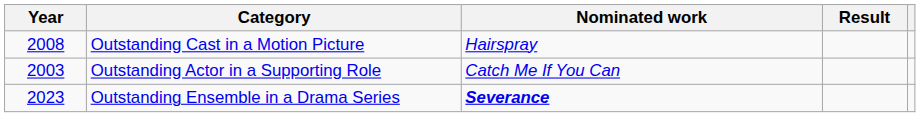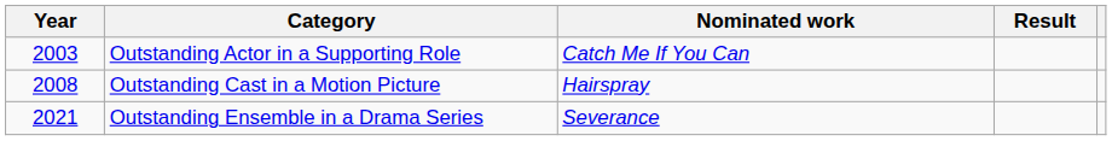rows swapped: Outstanding Actor in a Supporting Role <-> Outstanding Cast in a Motion Picture
Outstanding Ensemble in a Drama Series | Year: 2023 -> 2021
Outstanding Ensemble in a Drama Series | Nominated work: bold -> normal
